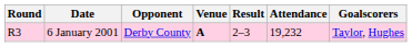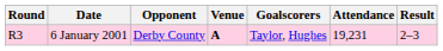columns swapped: Result <-> Goalscorers
6 January 2001 | Attendance: 19,232 -> 19,231
